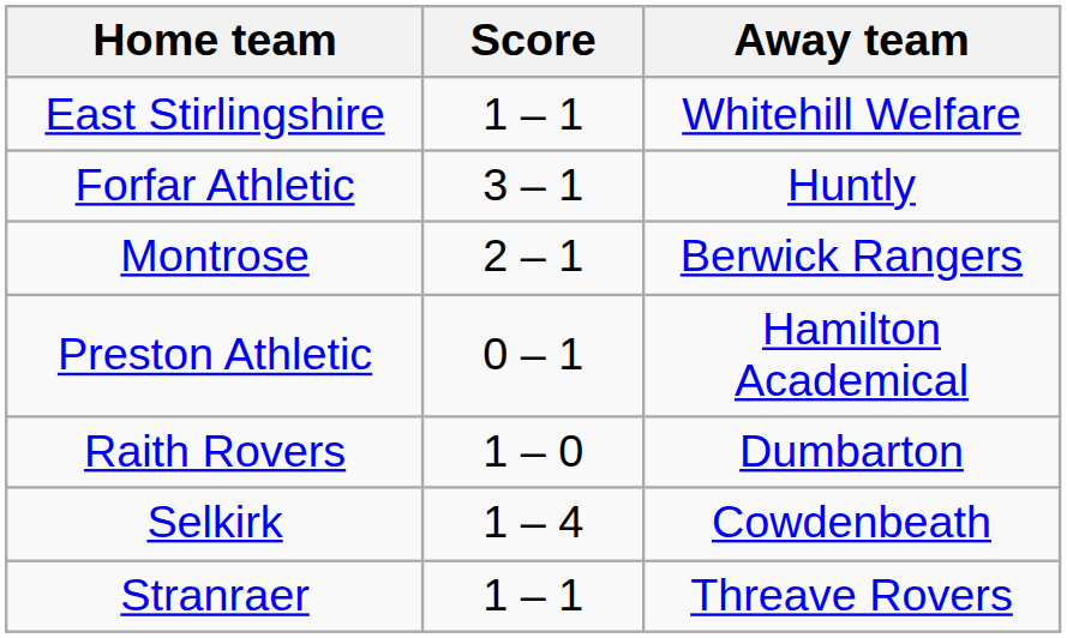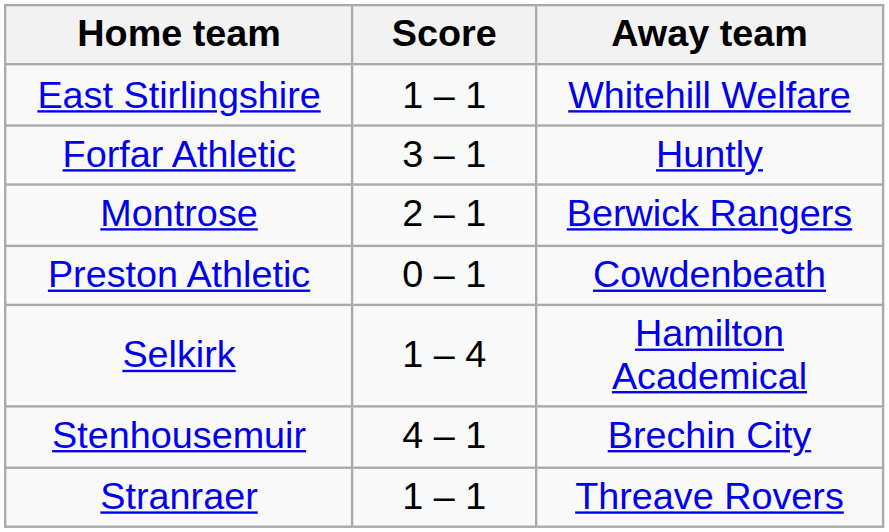Preston Athletic | Away team: Hamilton Academical -> Cowdenbeath
- row: Raith Rovers | 1 – 0 | Dumbarton
Selkirk | Away team: Cowdenbeath -> Hamilton Academical
+ row: Stenhousemuir | 4 – 1 | Brechin City
